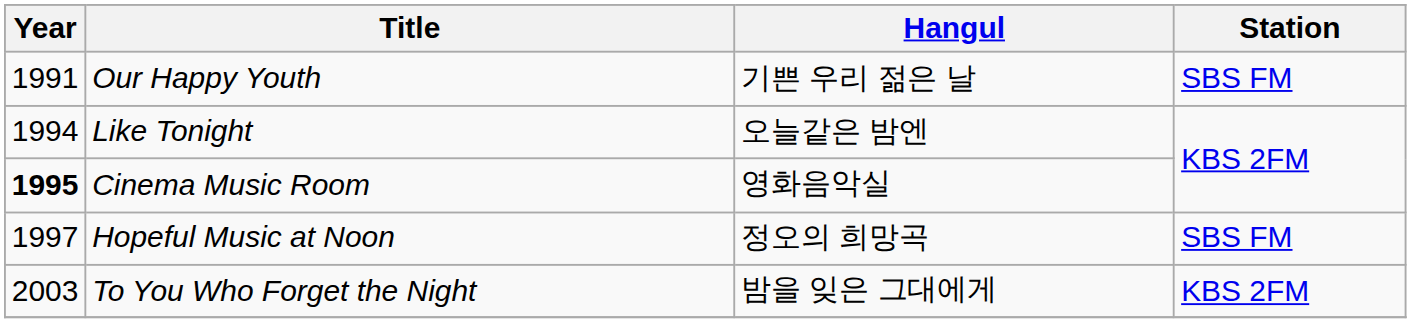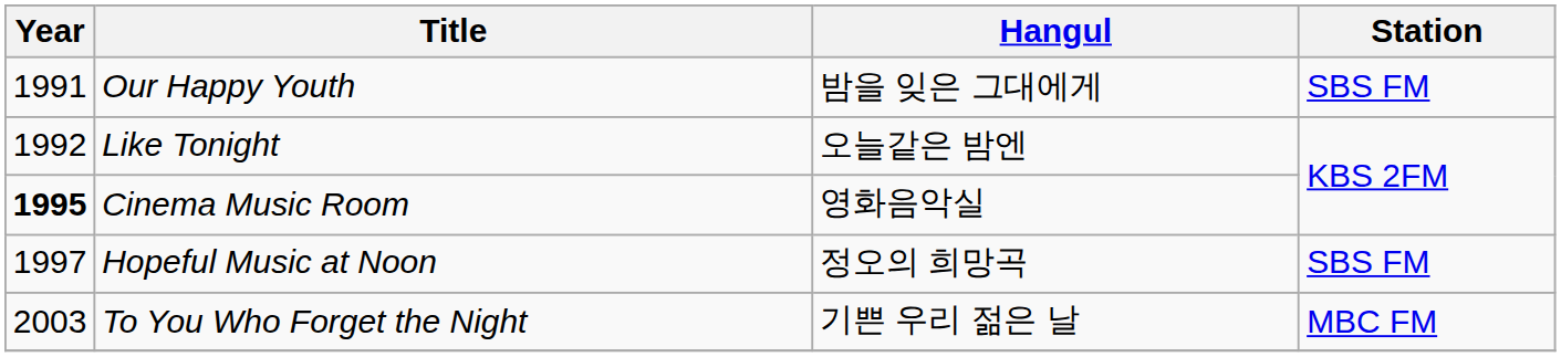Our Happy Youth | Hangul: 기쁜 우리 젊은 날 -> 밤을 잊은 그대에게
Like Tonight | Year: 1994 -> 1992
To You Who Forget the Night | Hangul: 밤을 잊은 그대에게 -> 기쁜 우리 젊은 날
To You Who Forget the Night | Station: KBS 2FM -> MBC FM
